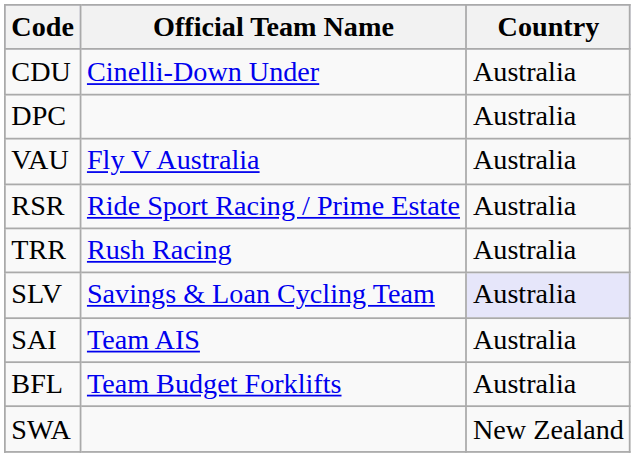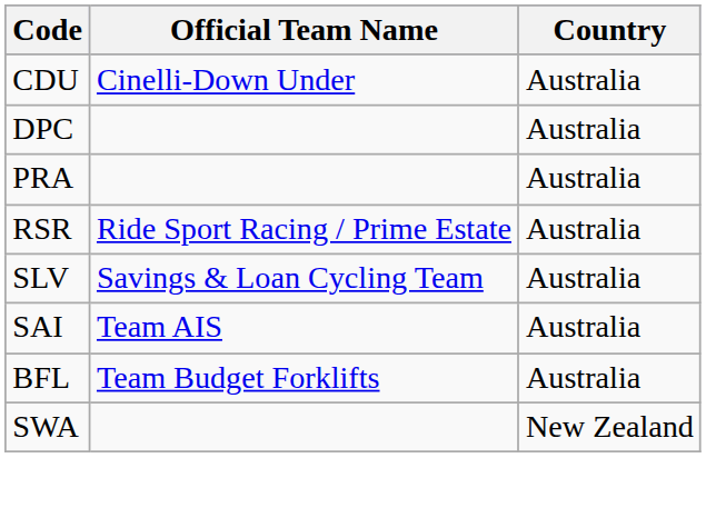- row: VAU | Fly V Australia | Australia
+ row: PRA | Australia
- row: TRR | Rush Racing | Australia
SLV | Country: lavender background -> no background
